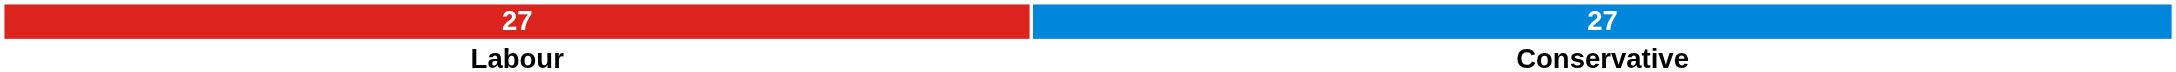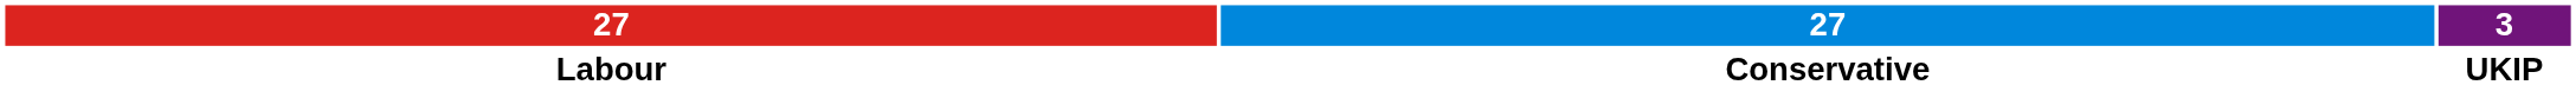+ column: 3 | UKIP
